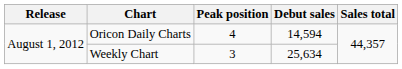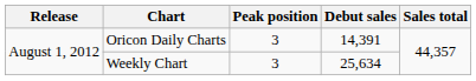Oricon Daily Charts | Peak position: 4 -> 3
Oricon Daily Charts | Debut sales: 14,594 -> 14,391
